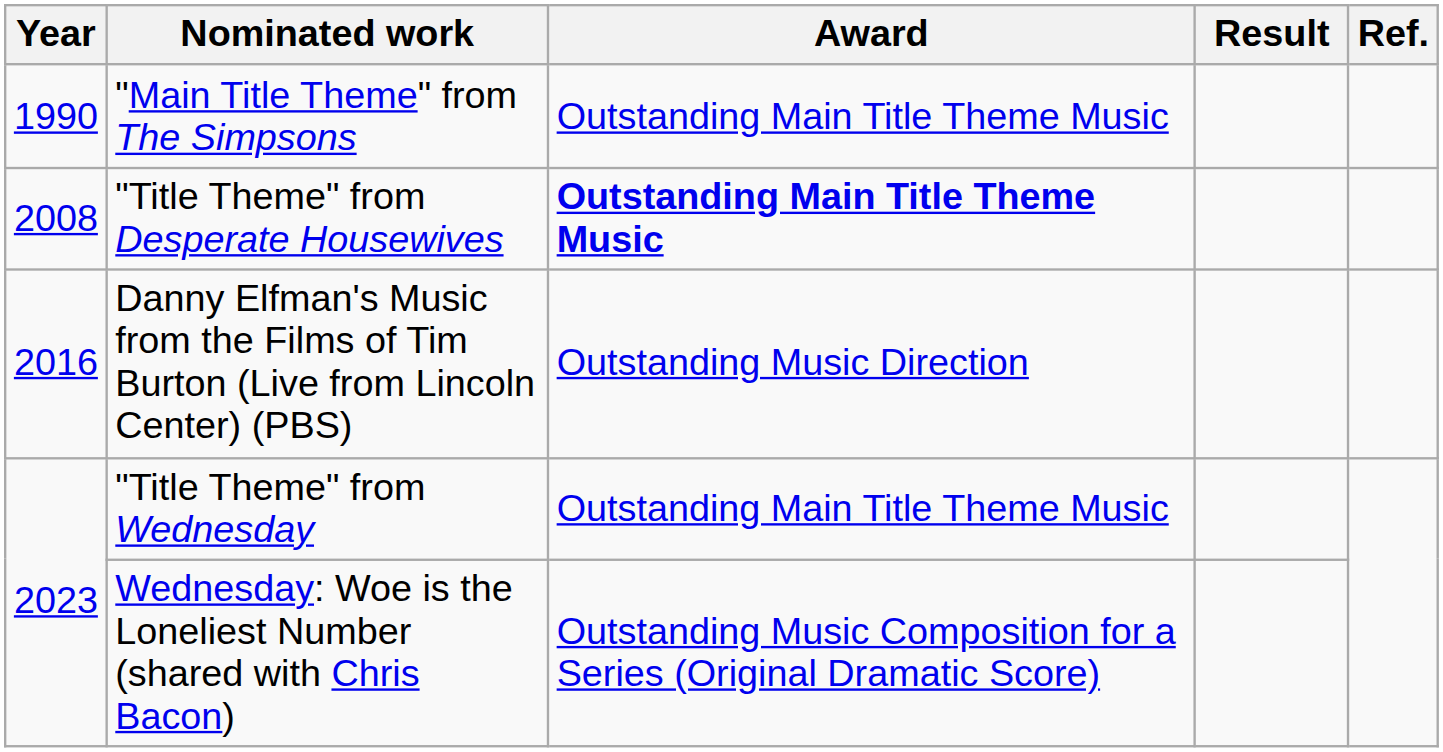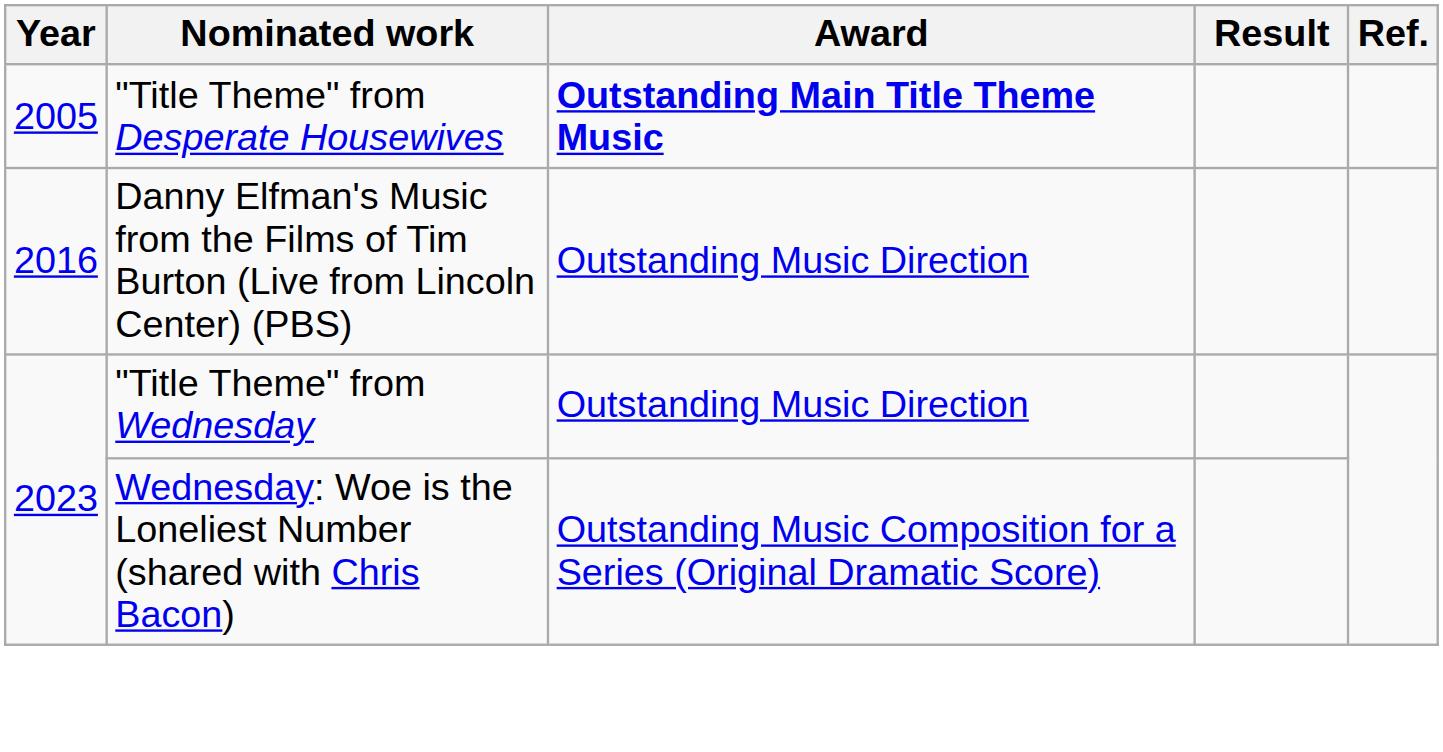- row: 1990 | "Main Title Theme" from The Simpsons | Outstanding Main Title Theme Music
"Title Theme" from Desperate Housewives | Year: 2008 -> 2005
"Title Theme" from Wednesday | Award: Outstanding Main Title Theme Music -> Outstanding Music Direction
